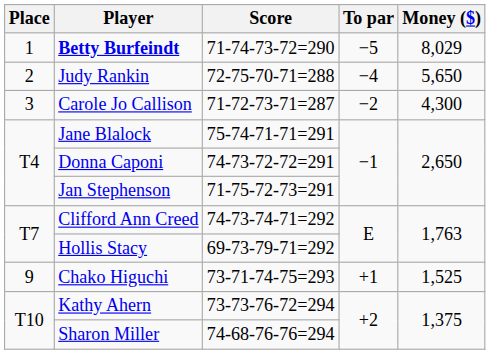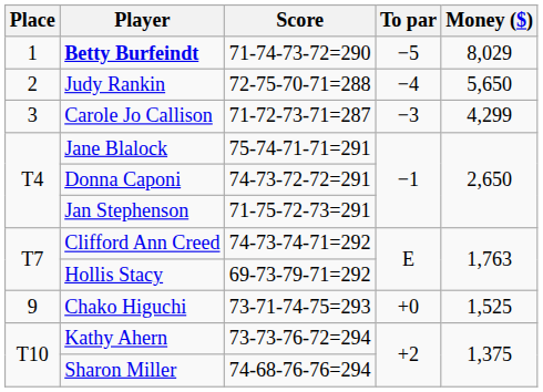Carole Jo Callison | To par: −2 -> −3
Carole Jo Callison | Money ($): 4,300 -> 4,299
Chako Higuchi | To par: +1 -> +0
